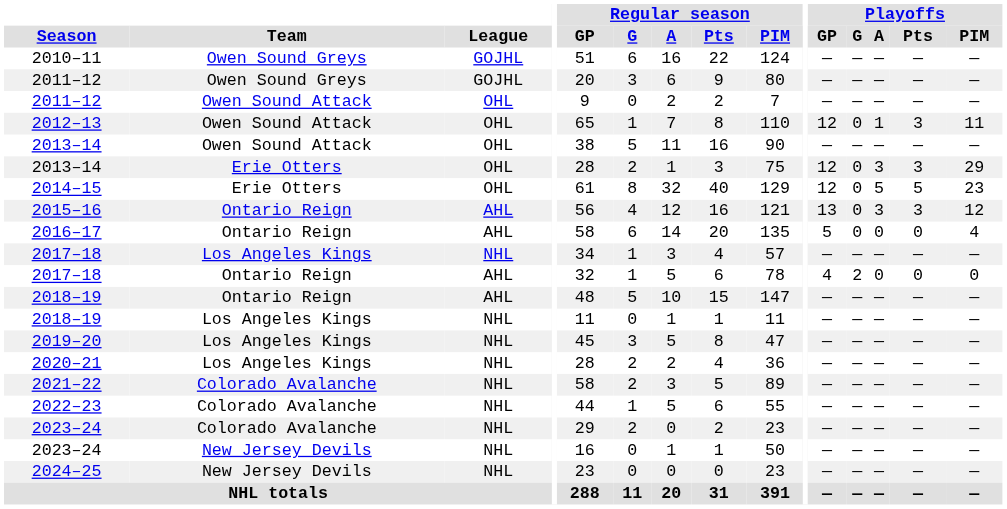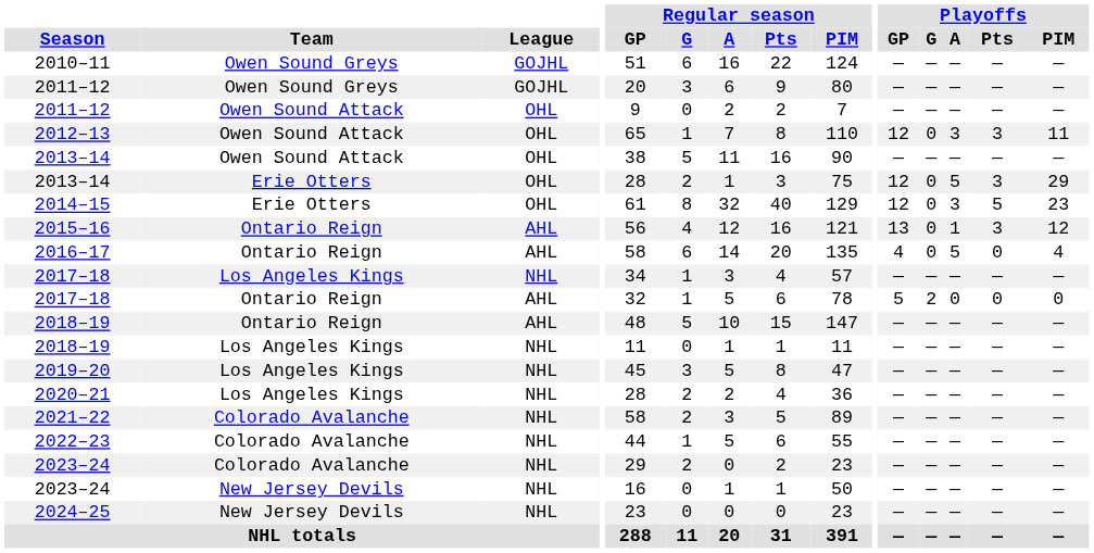2012–13 | Playoffs / A: 1 -> 3
2013–14 / Erie Otters | Playoffs / A: 3 -> 5
2014–15 | Playoffs / A: 5 -> 3
2015–16 | Playoffs / A: 3 -> 1
2016–17 | Playoffs / GP: 5 -> 4
2016–17 | Playoffs / A: 0 -> 5
2017–18 / Ontario Reign | Playoffs / GP: 4 -> 5
